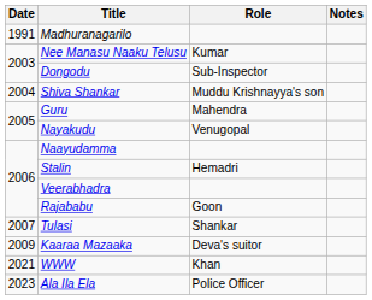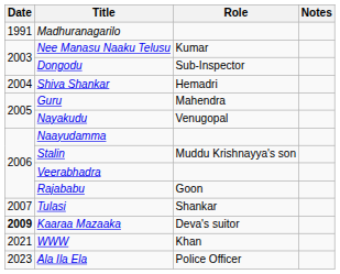Shiva Shankar | Role: Muddu Krishnayya's son -> Hemadri
Stalin | Role: Hemadri -> Muddu Krishnayya's son
Kaaraa Mazaaka | Date: normal -> bold
